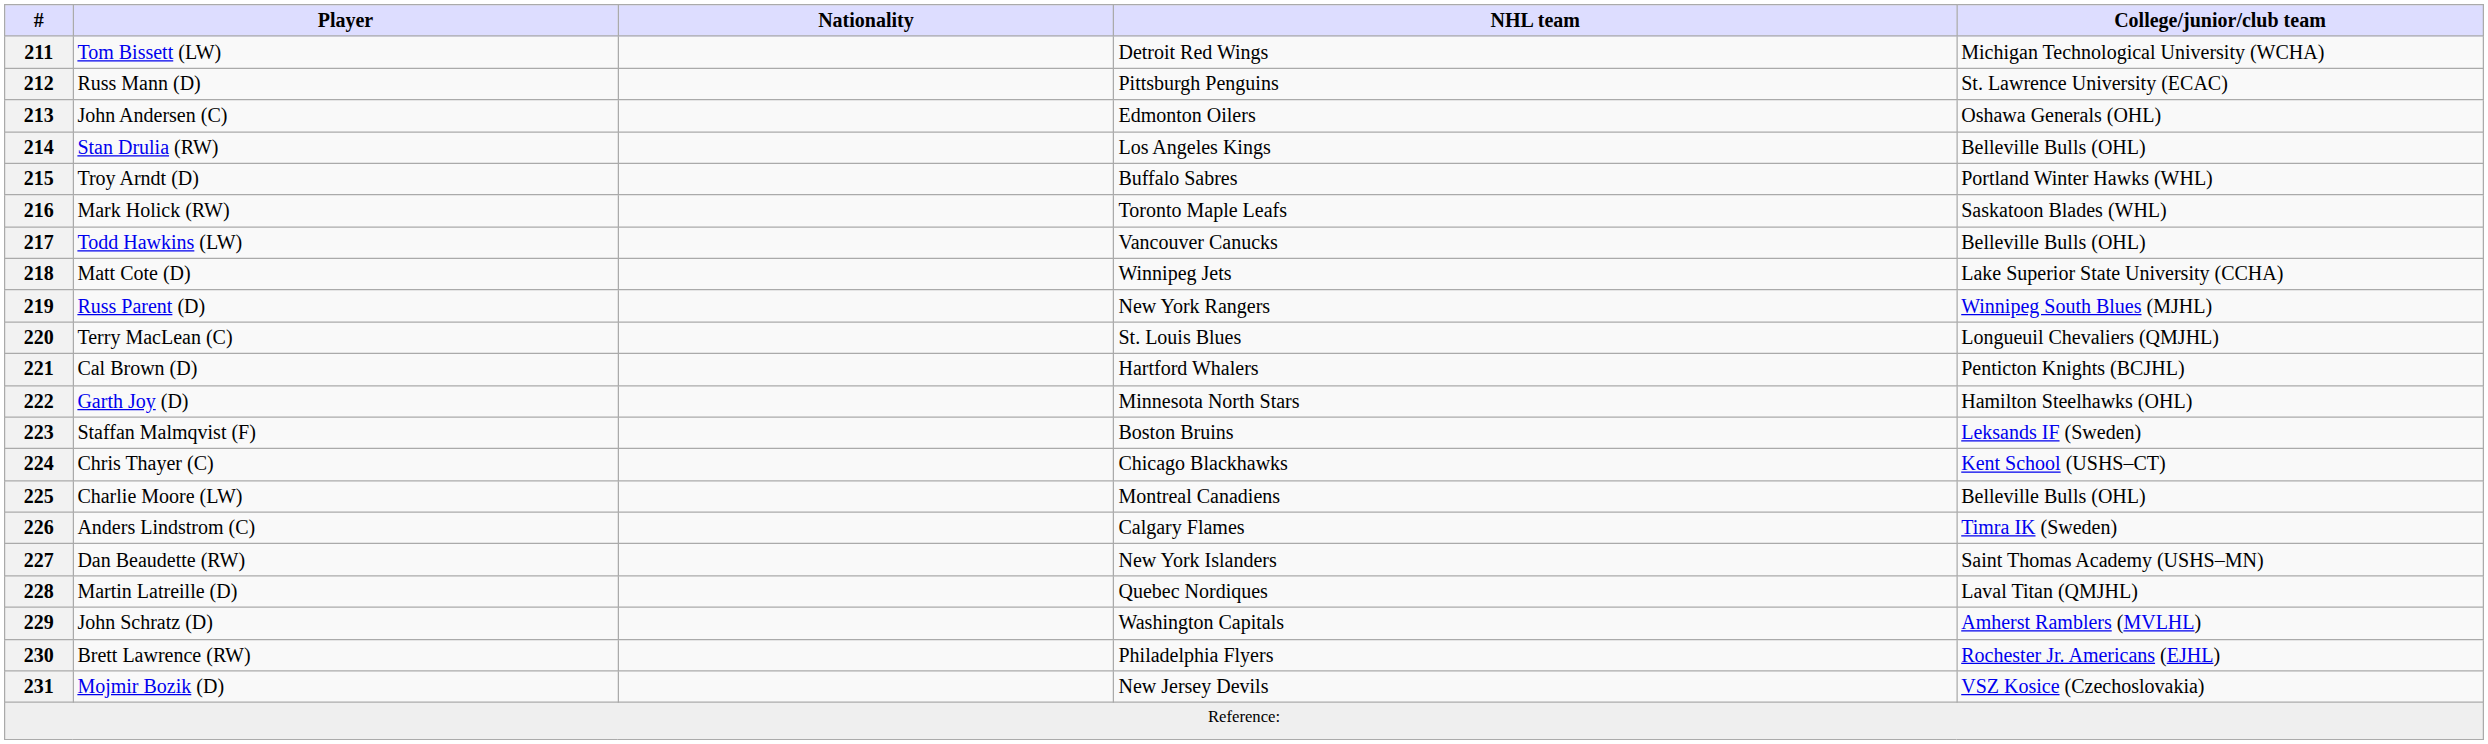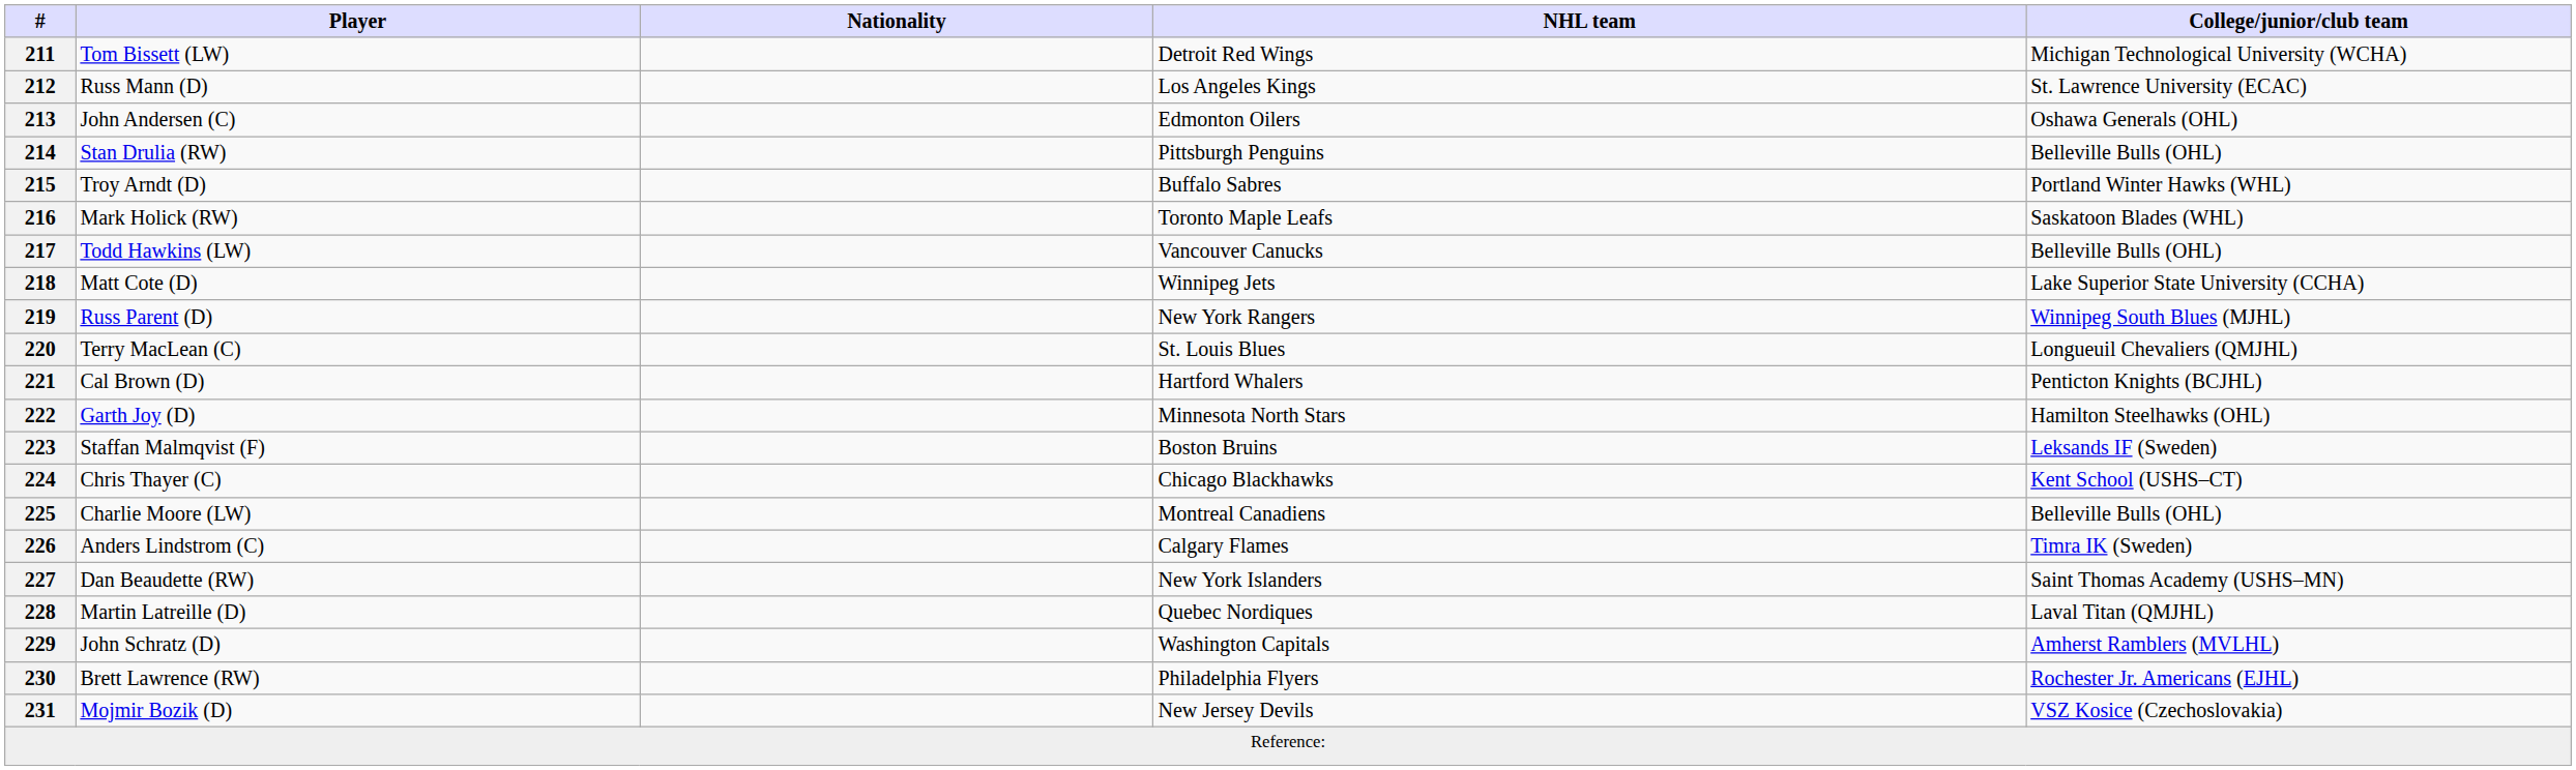212 | NHL team: Pittsburgh Penguins -> Los Angeles Kings
214 | NHL team: Los Angeles Kings -> Pittsburgh Penguins
